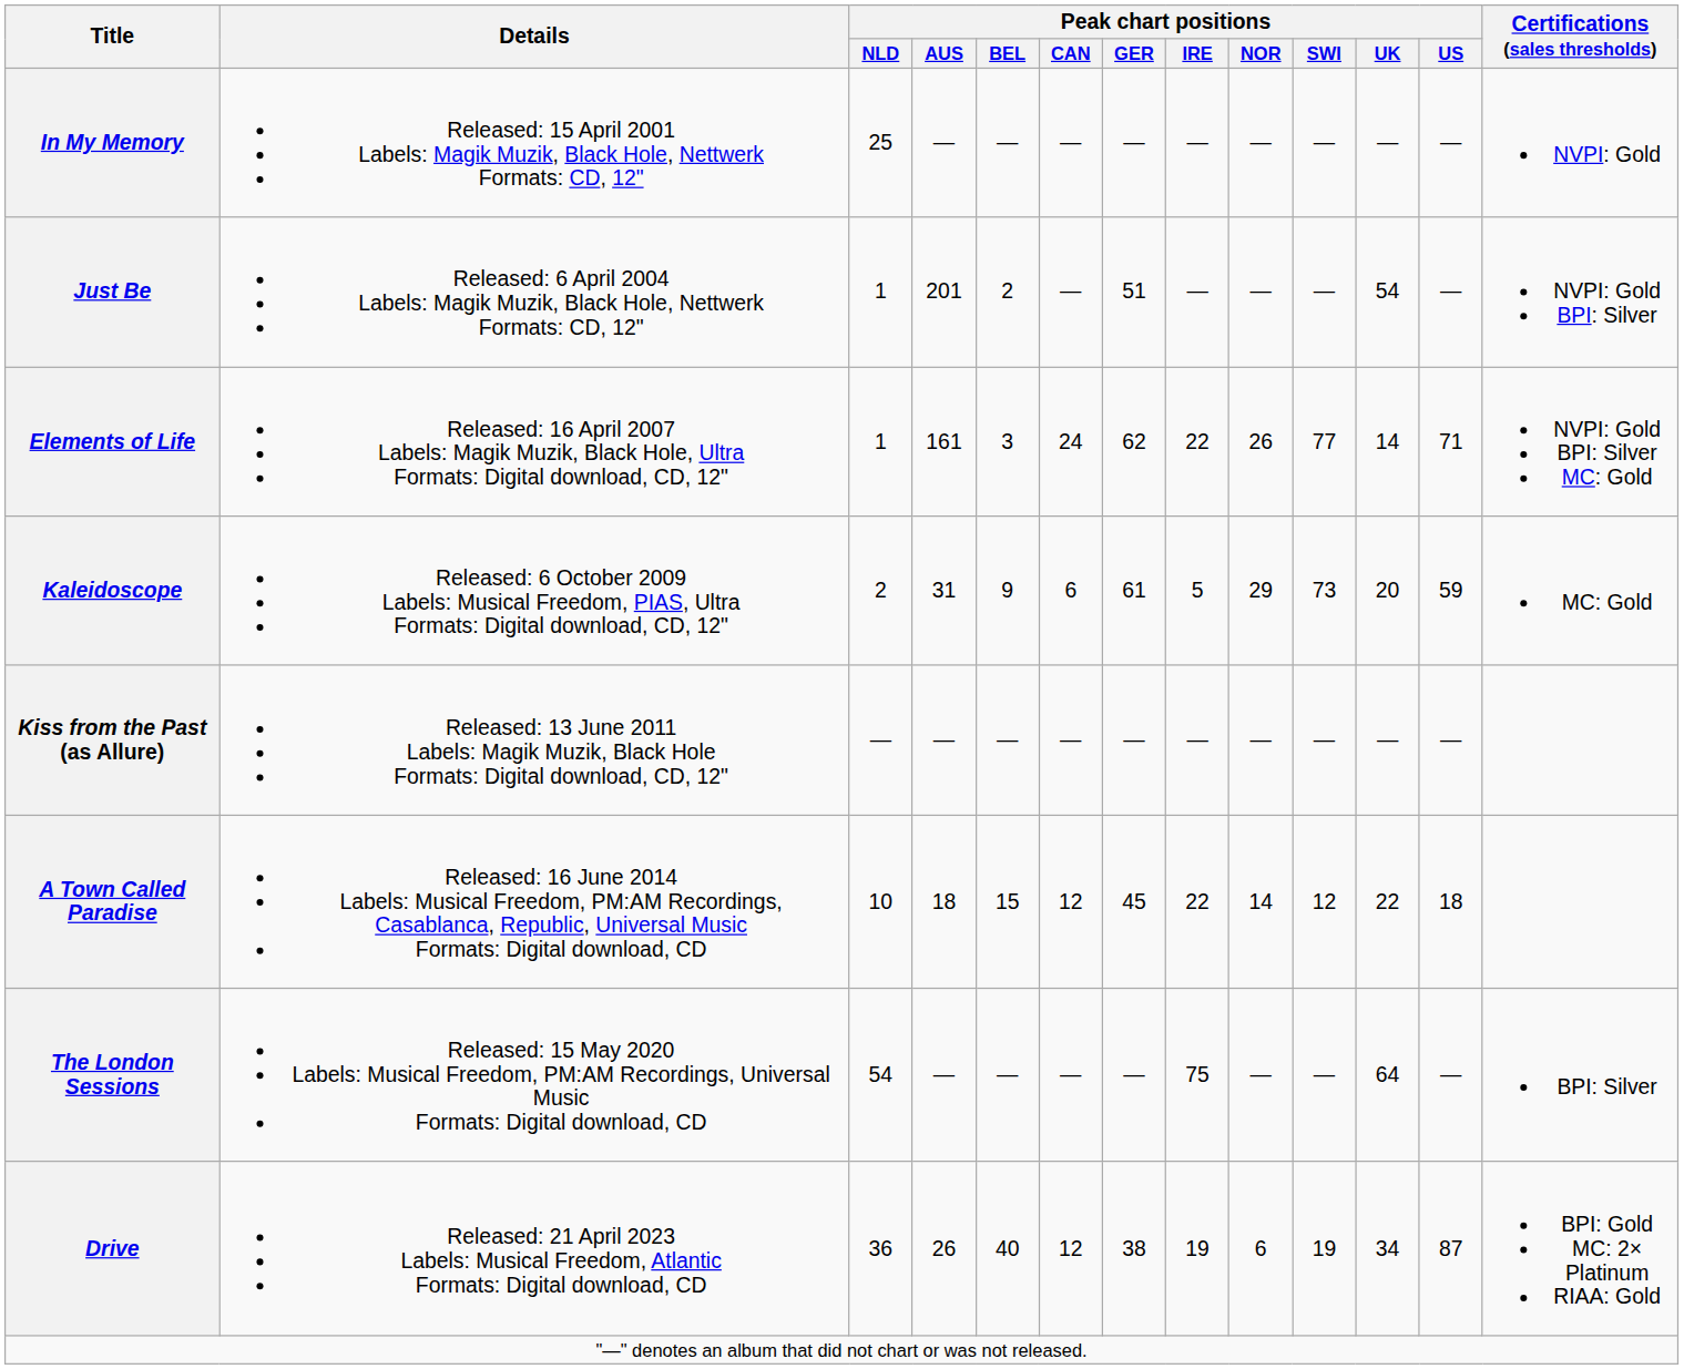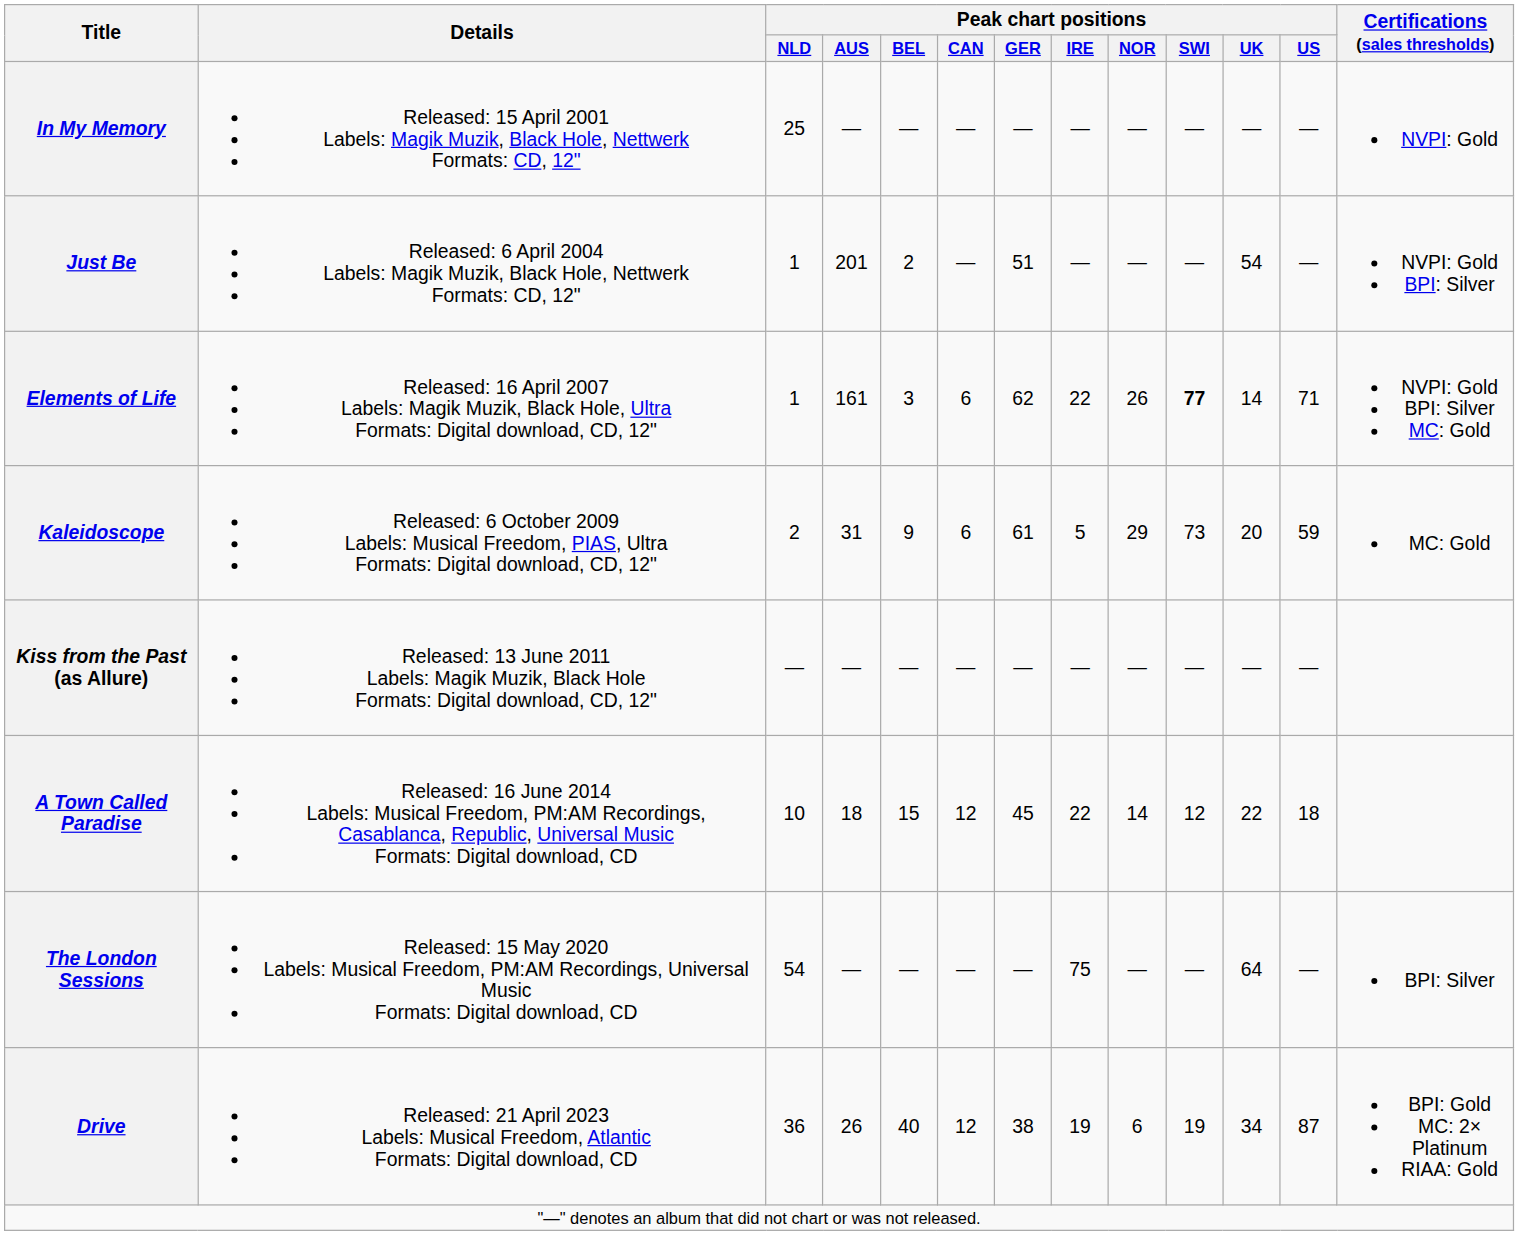Elements of Life | Peak chart positions / CAN: 24 -> 6
Elements of Life | Peak chart positions / SWI: normal -> bold
